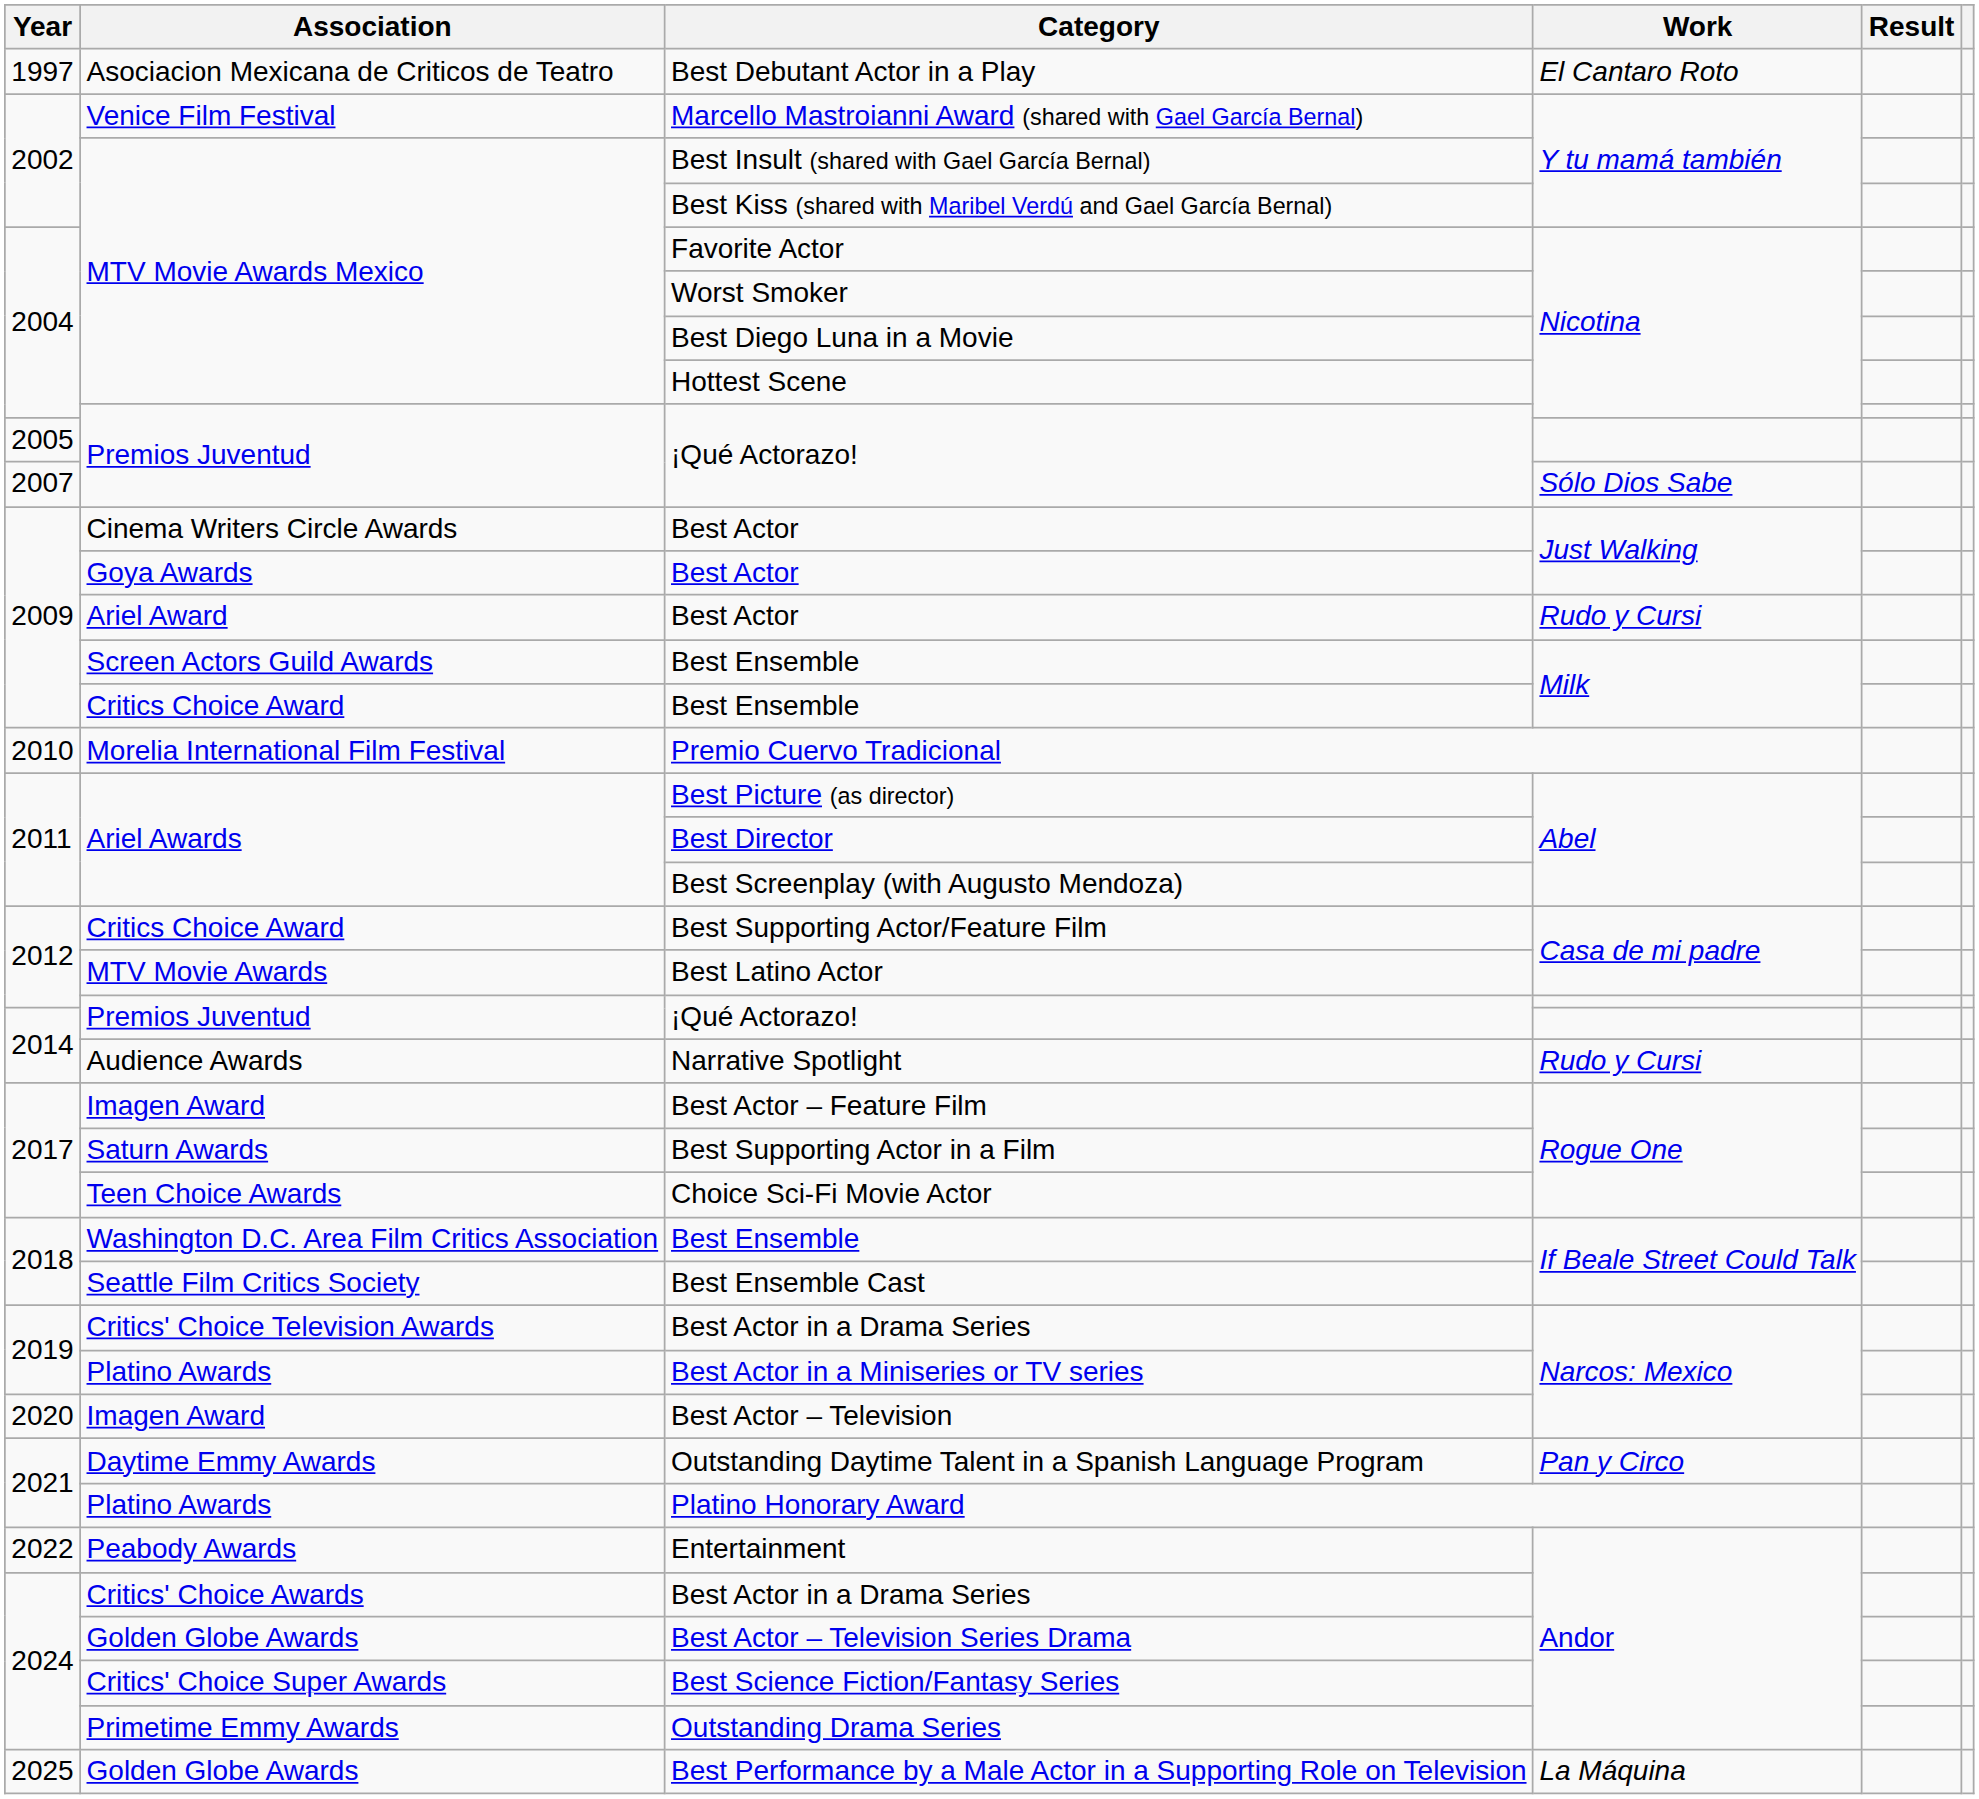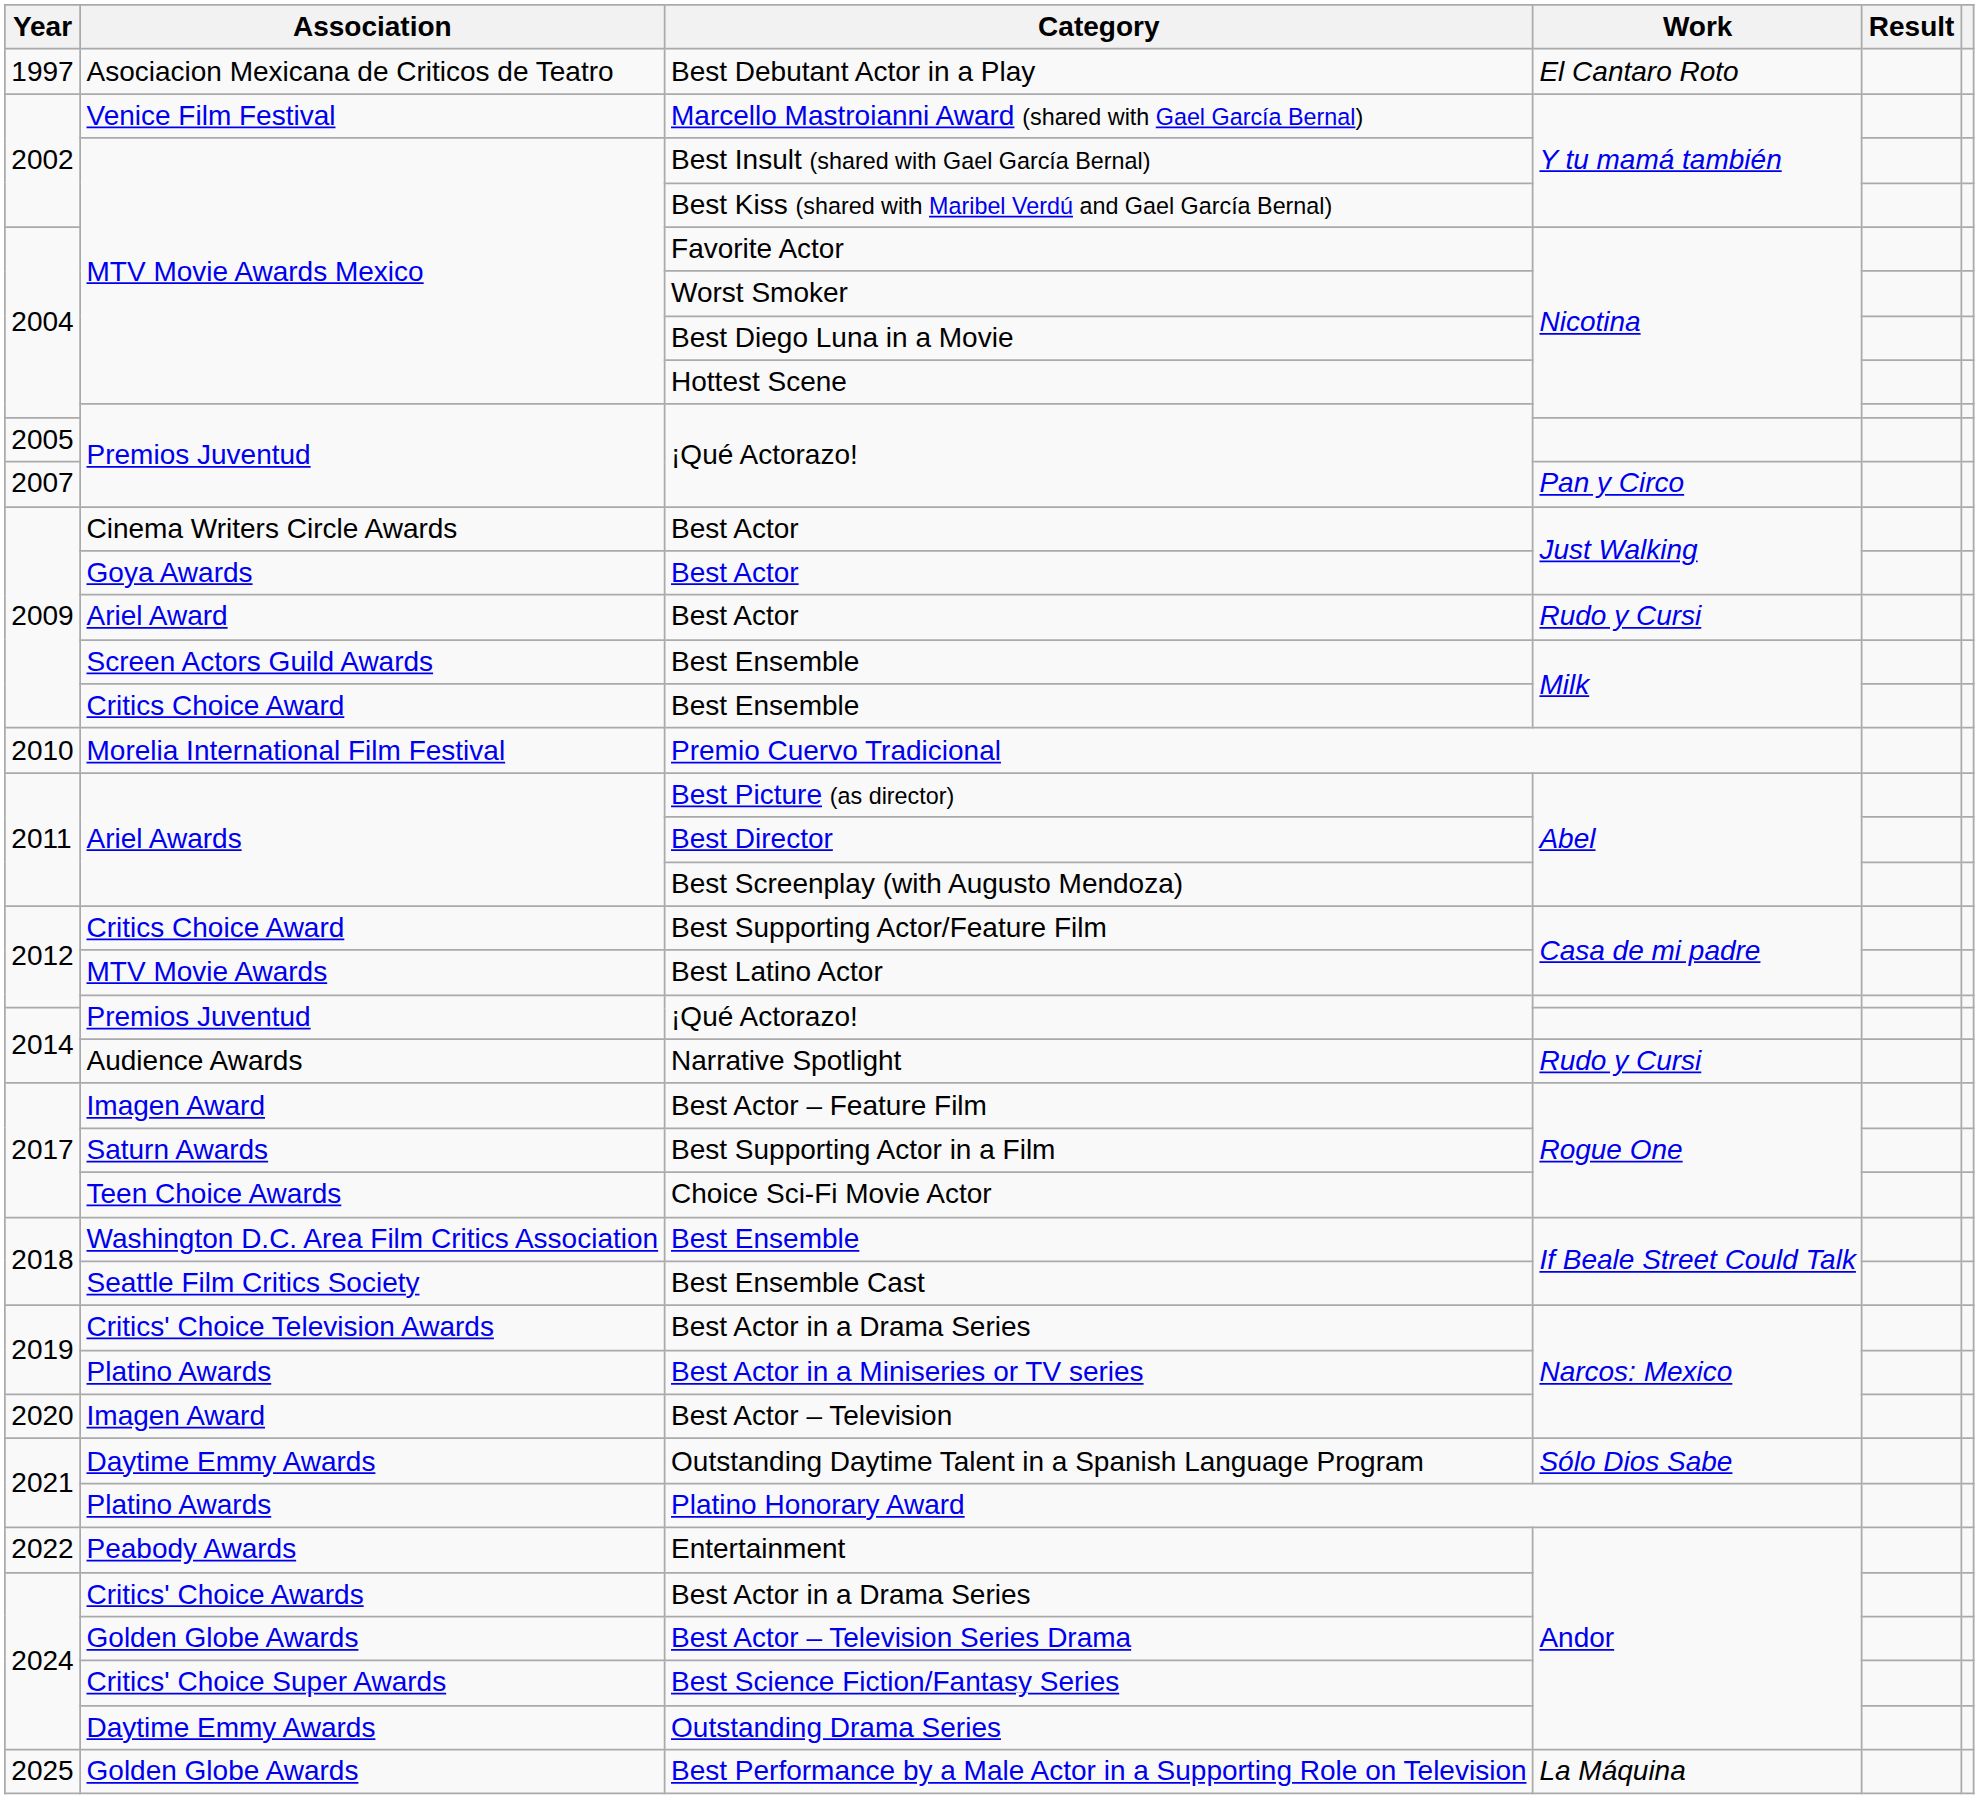2007 / ¡Qué Actorazo! | Work: Sólo Dios Sabe -> Pan y Circo
Outstanding Daytime Talent in a Spanish Language Program | Work: Pan y Circo -> Sólo Dios Sabe
Outstanding Drama Series | Association: Primetime Emmy Awards -> Daytime Emmy Awards
